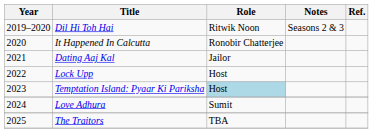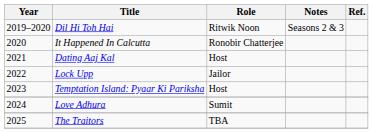Dating Aaj Kal | Role: Jailor -> Host
Lock Upp | Role: Host -> Jailor
Temptation Island: Pyaar Ki Pariksha | Role: lightblue background -> no background
